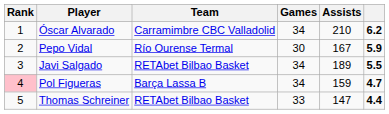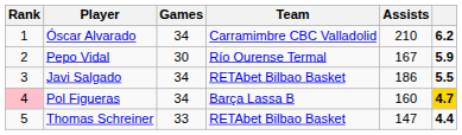columns swapped: Team <-> Games
Javi Salgado | Assists: 189 -> 186
Pol Figueras | Assists: 159 -> 160
Pol Figueras | column 6: no background -> gold background
